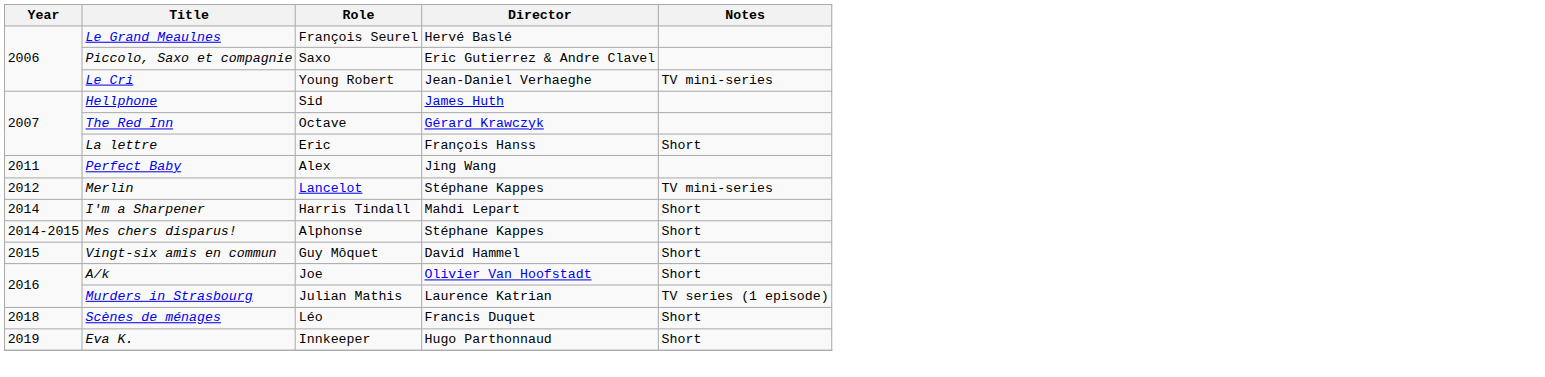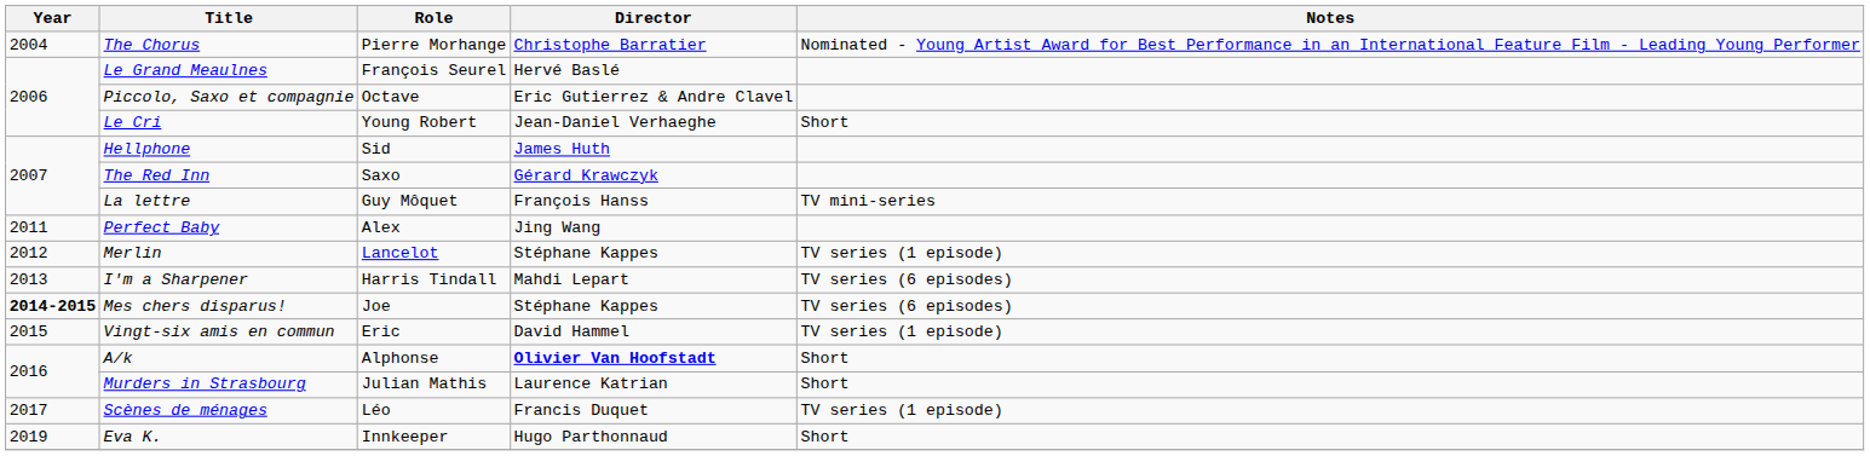+ row: 2004 | The Chorus | Pierre Morhange | Christophe Barratier | Nominated - Young Artist Award for Best Performance in an International Feature Film - Leading Young Performer
Piccolo, Saxo et compagnie | Role: Saxo -> Octave
Le Cri | Notes: TV mini-series -> Short
The Red Inn | Role: Octave -> Saxo
La lettre | Role: Eric -> Guy Môquet
La lettre | Notes: Short -> TV mini-series
Merlin | Notes: TV mini-series -> TV series (1 episode)
I'm a Sharpener | Year: 2014 -> 2013
I'm a Sharpener | Notes: Short -> TV series (6 episodes)
Mes chers disparus! | Year: normal -> bold
Mes chers disparus! | Role: Alphonse -> Joe
Mes chers disparus! | Notes: Short -> TV series (6 episodes)
Vingt-six amis en commun | Role: Guy Môquet -> Eric
Vingt-six amis en commun | Notes: Short -> TV series (1 episode)
A/k | Role: Joe -> Alphonse
A/k | Director: normal -> bold
Murders in Strasbourg | Notes: TV series (1 episode) -> Short
Scènes de ménages | Year: 2018 -> 2017
Scènes de ménages | Notes: Short -> TV series (1 episode)
